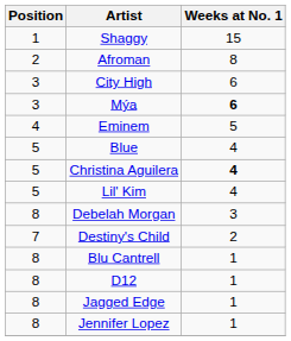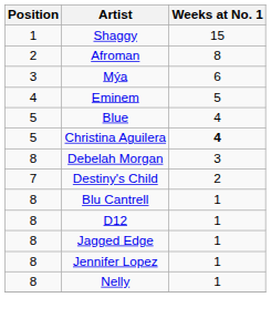- row: 3 | City High | 6
Mýa | Weeks at No. 1: bold -> normal
- row: 5 | Lil' Kim | 4
+ row: 8 | Nelly | 1
